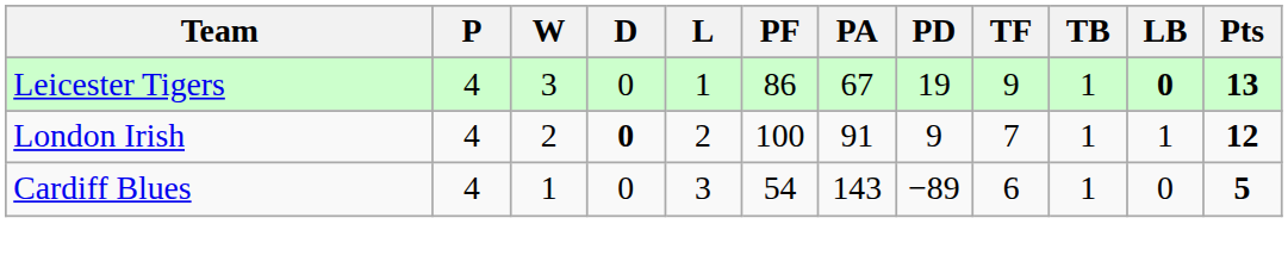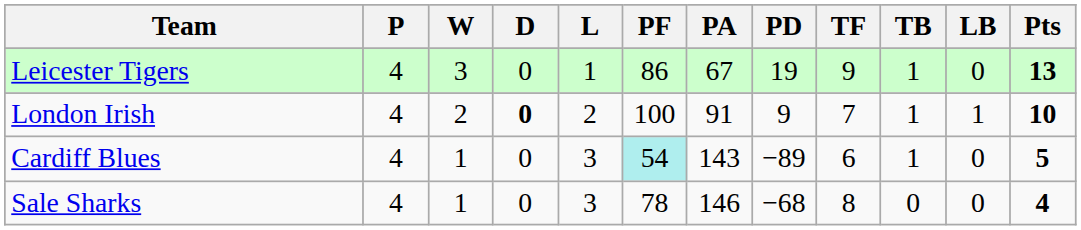Leicester Tigers | LB: bold -> normal
London Irish | Pts: 12 -> 10
Cardiff Blues | PF: no background -> paleturquoise background
+ row: Sale Sharks | 4 | 1 | 0 | 3 | 78 | 146 | −68 | 8 | 0 | 0 | 4
